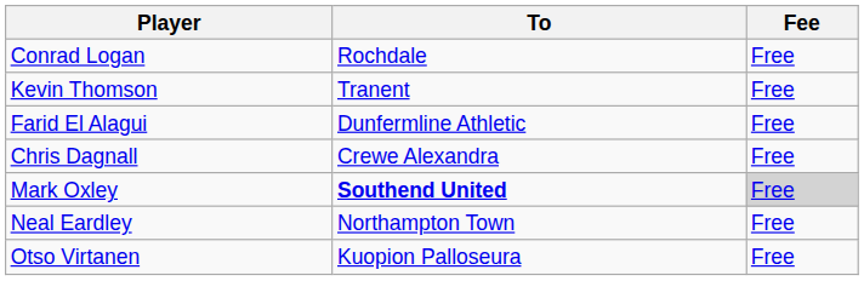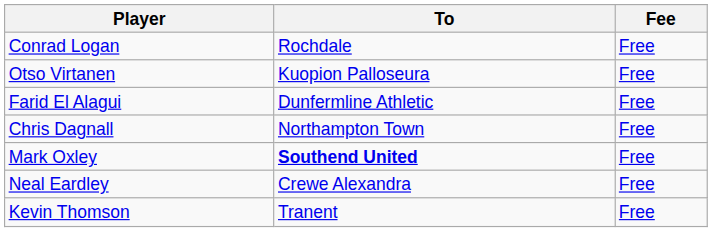rows swapped: Kevin Thomson <-> Otso Virtanen
Chris Dagnall | To: Crewe Alexandra -> Northampton Town
Mark Oxley | Fee: lightgrey background -> no background
Neal Eardley | To: Northampton Town -> Crewe Alexandra
